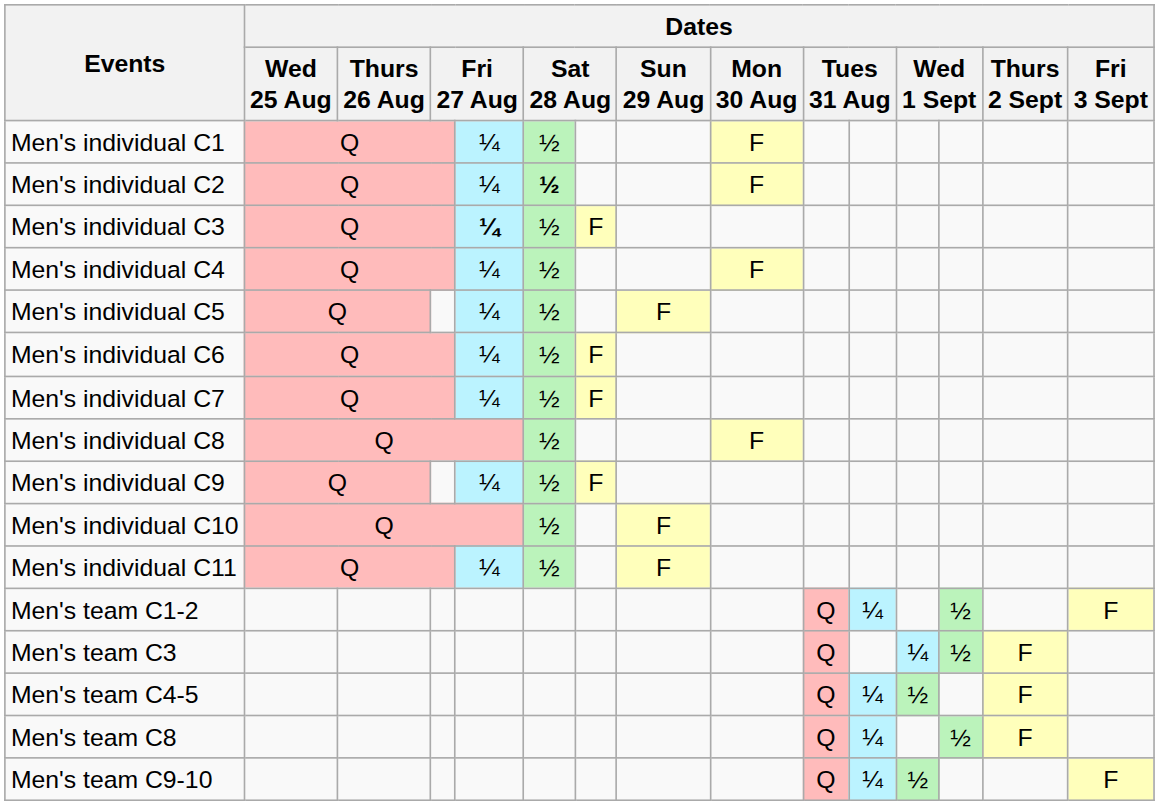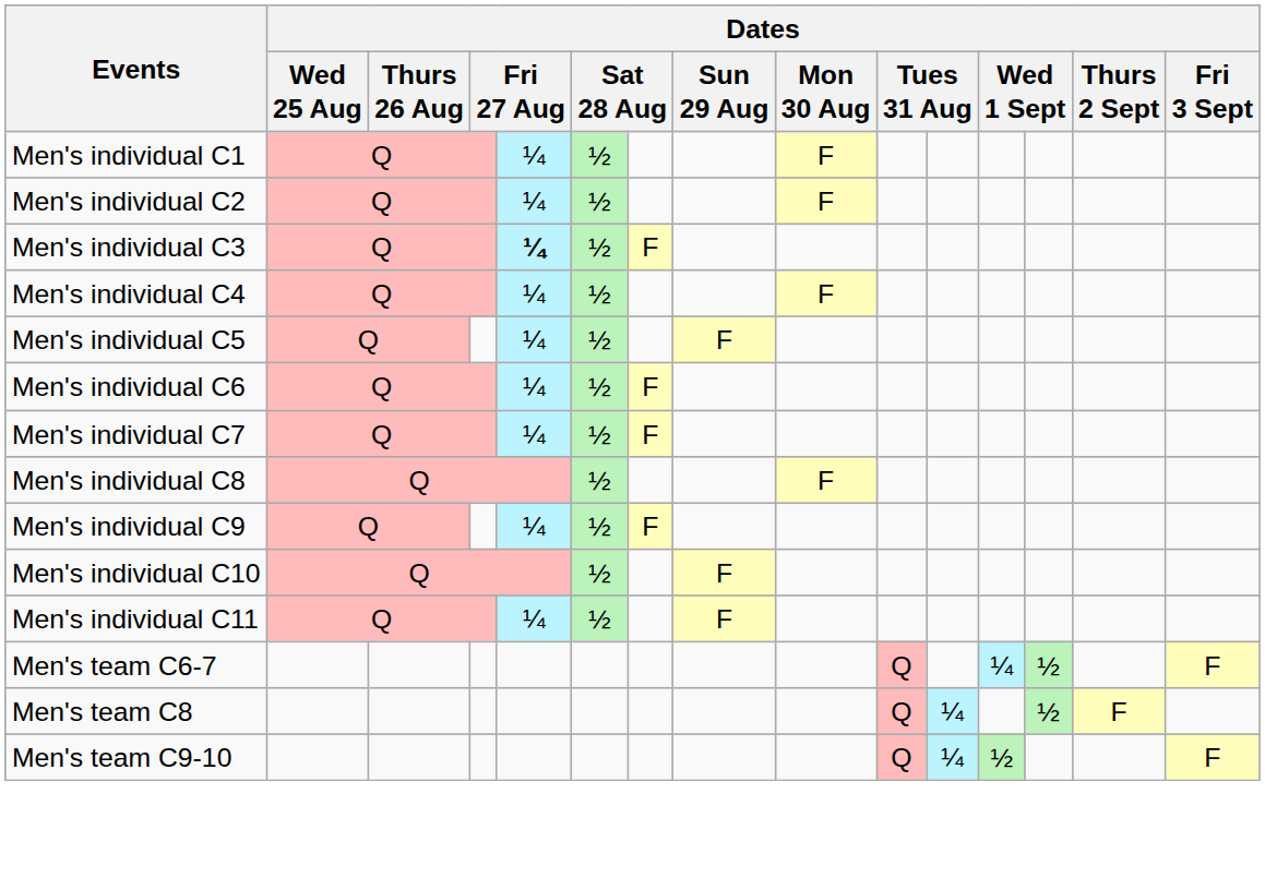Men's individual C2 | column 6: bold -> normal
- row: Men's team C1-2 | Q | ¼ | ½ | F
- row: Men's team C3 | Q | ¼ | ½ | F
- row: Men's team C4-5 | Q | ¼ | ½ | F
+ row: Men's team C6-7 | Q | ¼ | ½ | F
